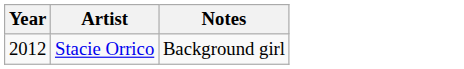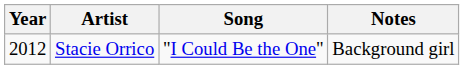+ column: Song | "I Could Be the One"
